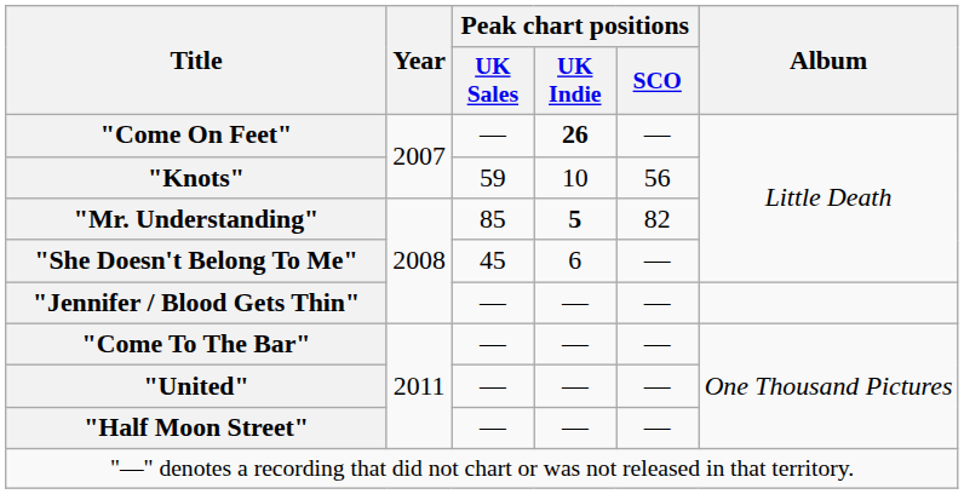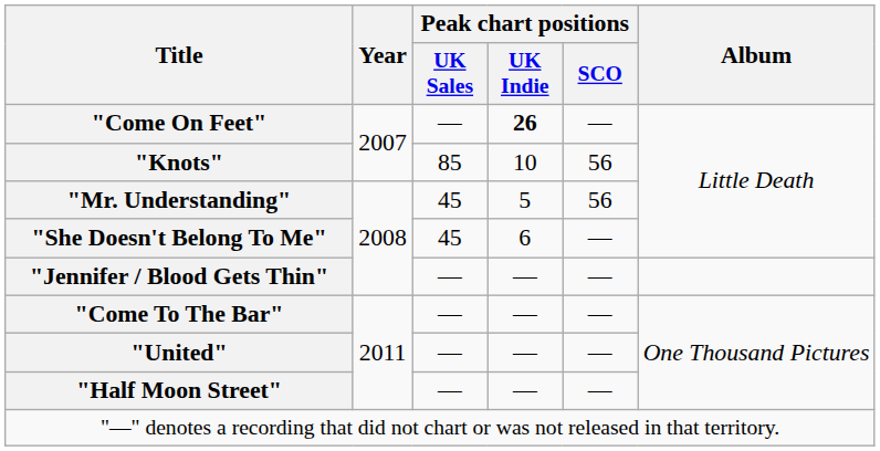"Knots" | Peak chart positions / UK Sales: 59 -> 85
"Mr. Understanding" | Peak chart positions / UK Sales: 85 -> 45
"Mr. Understanding" | Peak chart positions / UK Indie: bold -> normal
"Mr. Understanding" | Peak chart positions / SCO: 82 -> 56
